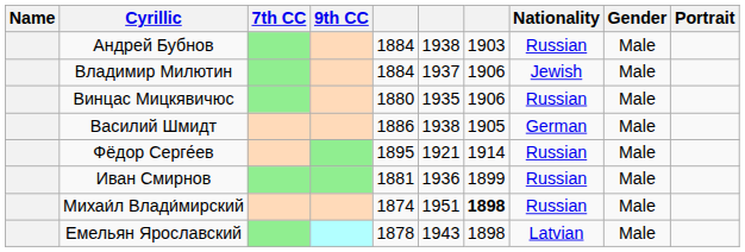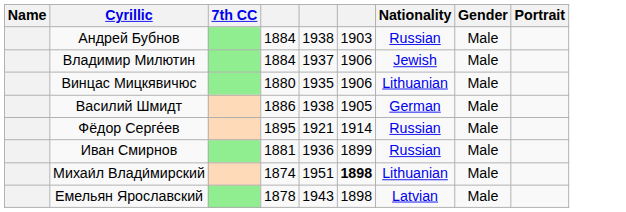- column: 9th CC
Винцас Мицкявичюс | Nationality: Russian -> Lithuanian
Михаи́л Влади́мирский | Nationality: Russian -> Lithuanian
